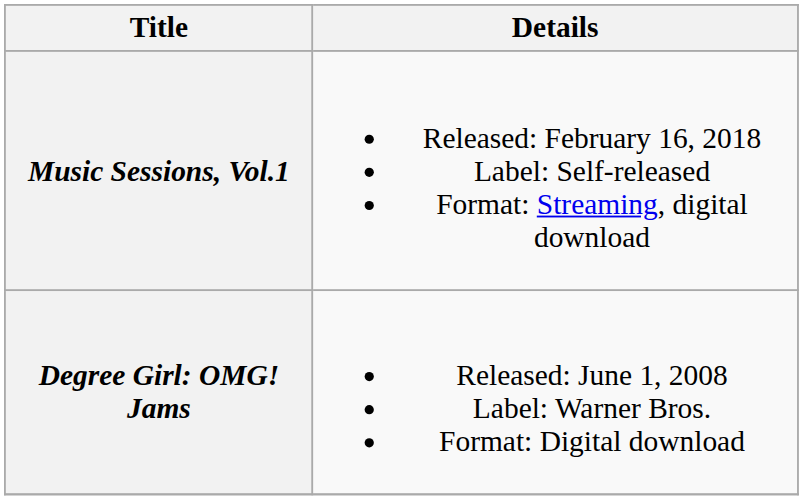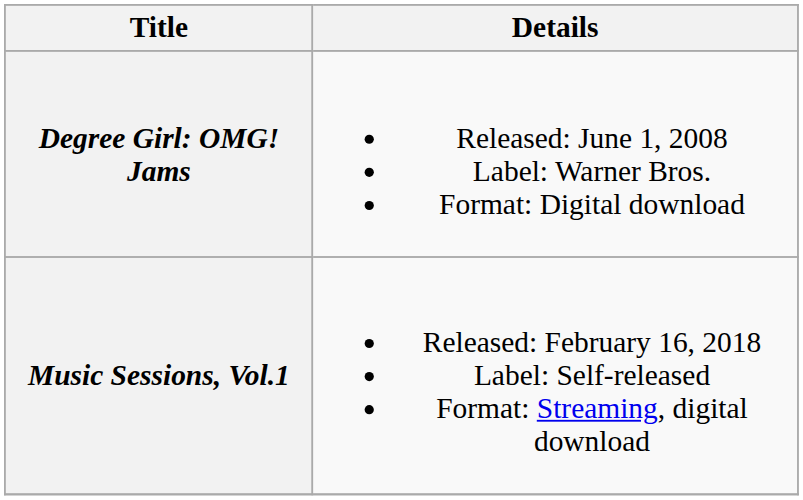rows swapped: Degree Girl: OMG! Jams <-> Music Sessions, Vol.1
